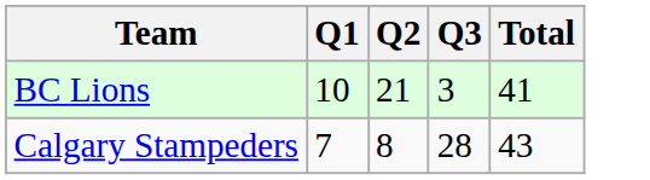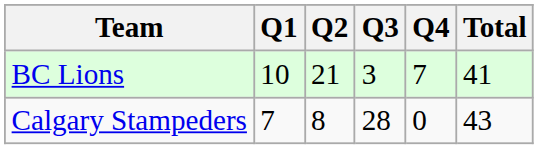+ column: Q4 | 7 | 0
